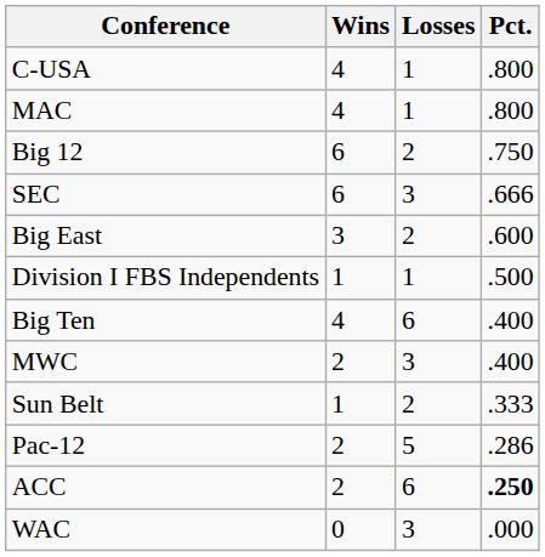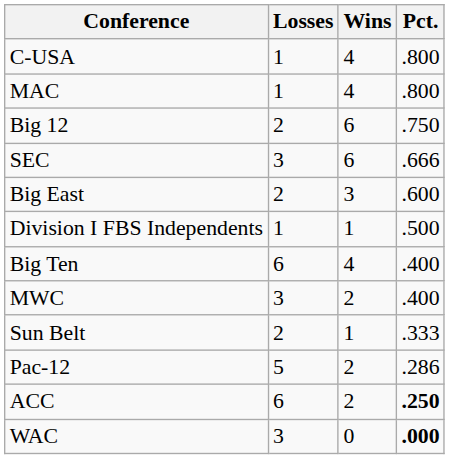columns swapped: Wins <-> Losses
WAC | Pct.: normal -> bold
